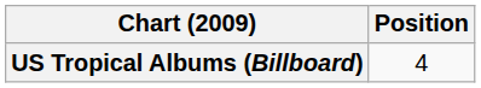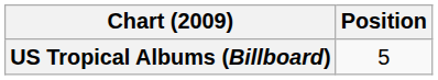US Tropical Albums (Billboard) | Position: 4 -> 5
